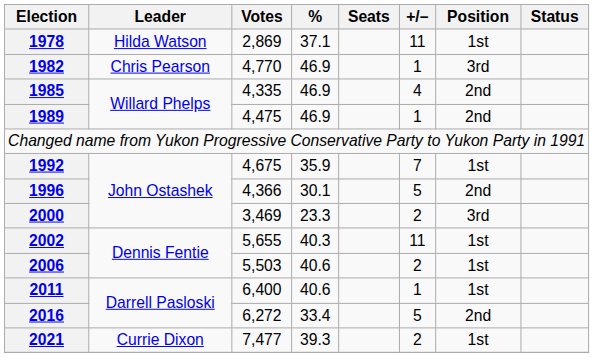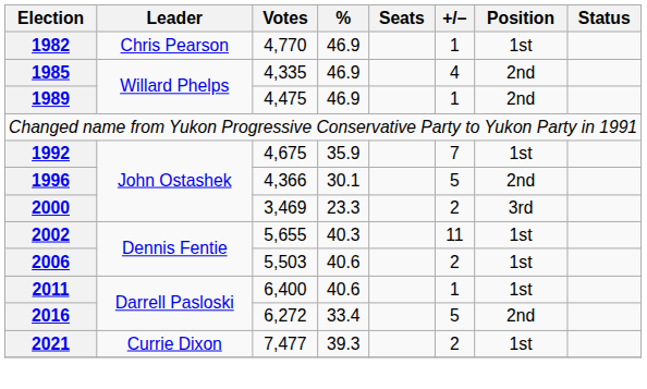- row: 1978 | Hilda Watson | 2,869 | 37.1 | 11 | 1st
1982 | Position: 3rd -> 1st
